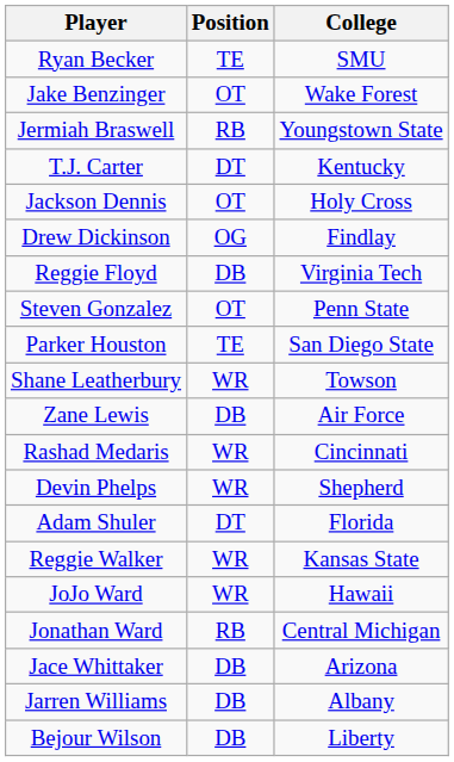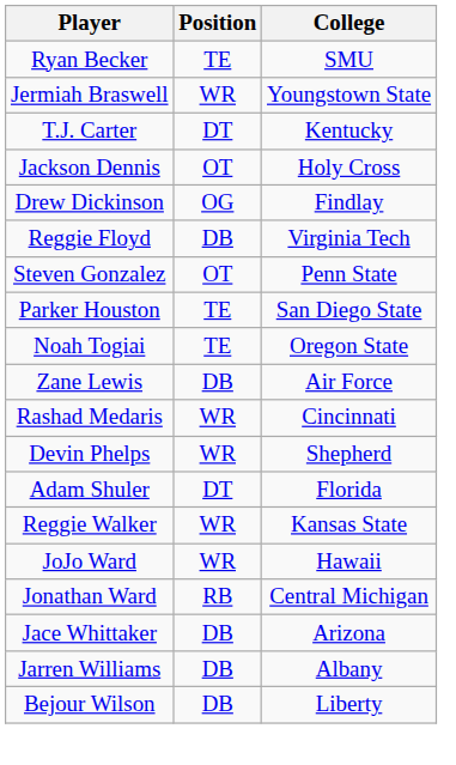- row: Jake Benzinger | OT | Wake Forest
Jermiah Braswell | Position: RB -> WR
+ row: Noah Togiai | TE | Oregon State
- row: Shane Leatherbury | WR | Towson
